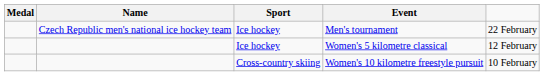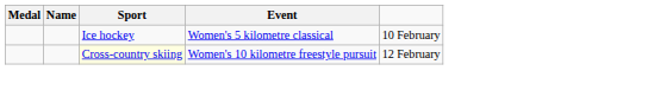- row: Czech Republic men's national ice hockey team | Ice hockey | Men's tournament | 22 February
Women's 5 kilometre classical | column 5: 12 February -> 10 February
Women's 10 kilometre freestyle pursuit | Sport: no background -> lightyellow background
Women's 10 kilometre freestyle pursuit | column 5: 10 February -> 12 February
